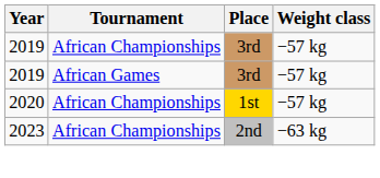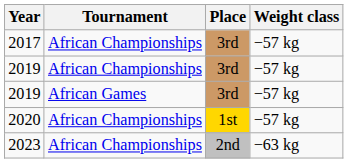+ row: 2017 | African Championships | 3rd | −57 kg
